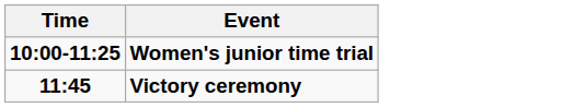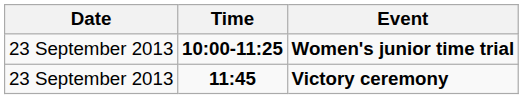+ column: Date | 23 September 2013 | 23 September 2013
